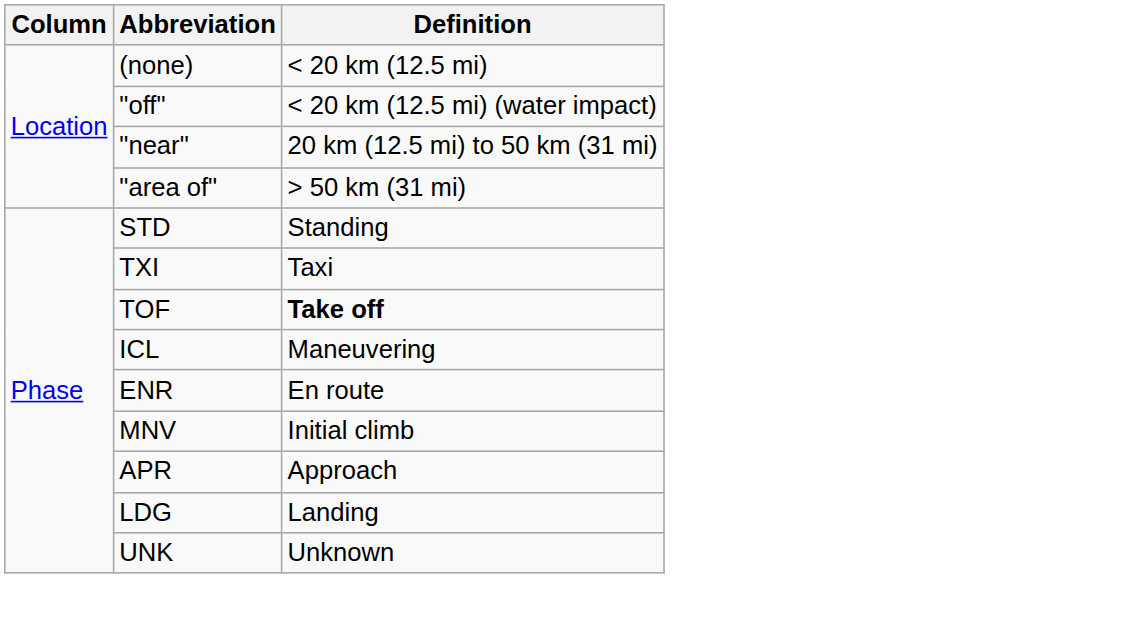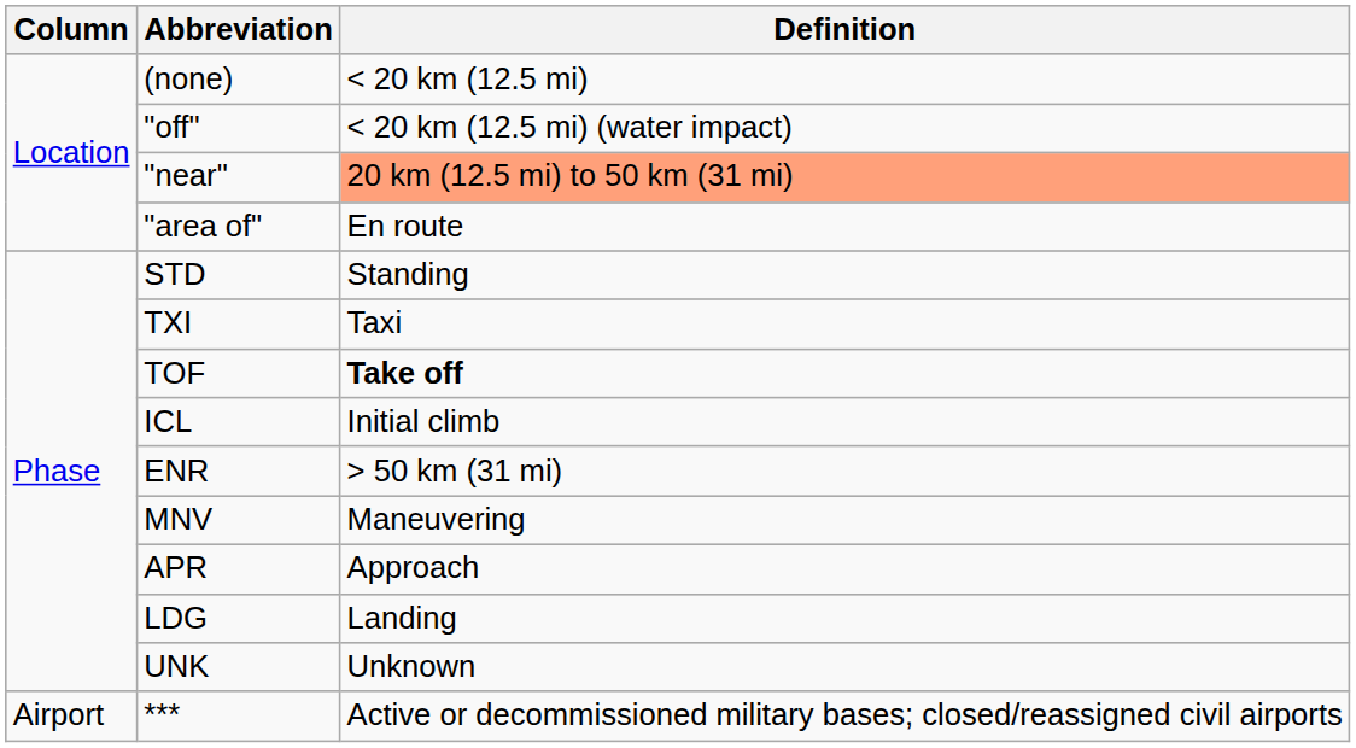"near" | Definition: no background -> lightsalmon background
"area of" | Definition: > 50 km (31 mi) -> En route
ICL | Definition: Maneuvering -> Initial climb
ENR | Definition: En route -> > 50 km (31 mi)
MNV | Definition: Initial climb -> Maneuvering
+ row: Airport | *** | Active or decommissioned military bases; closed/reassigned civil airports
